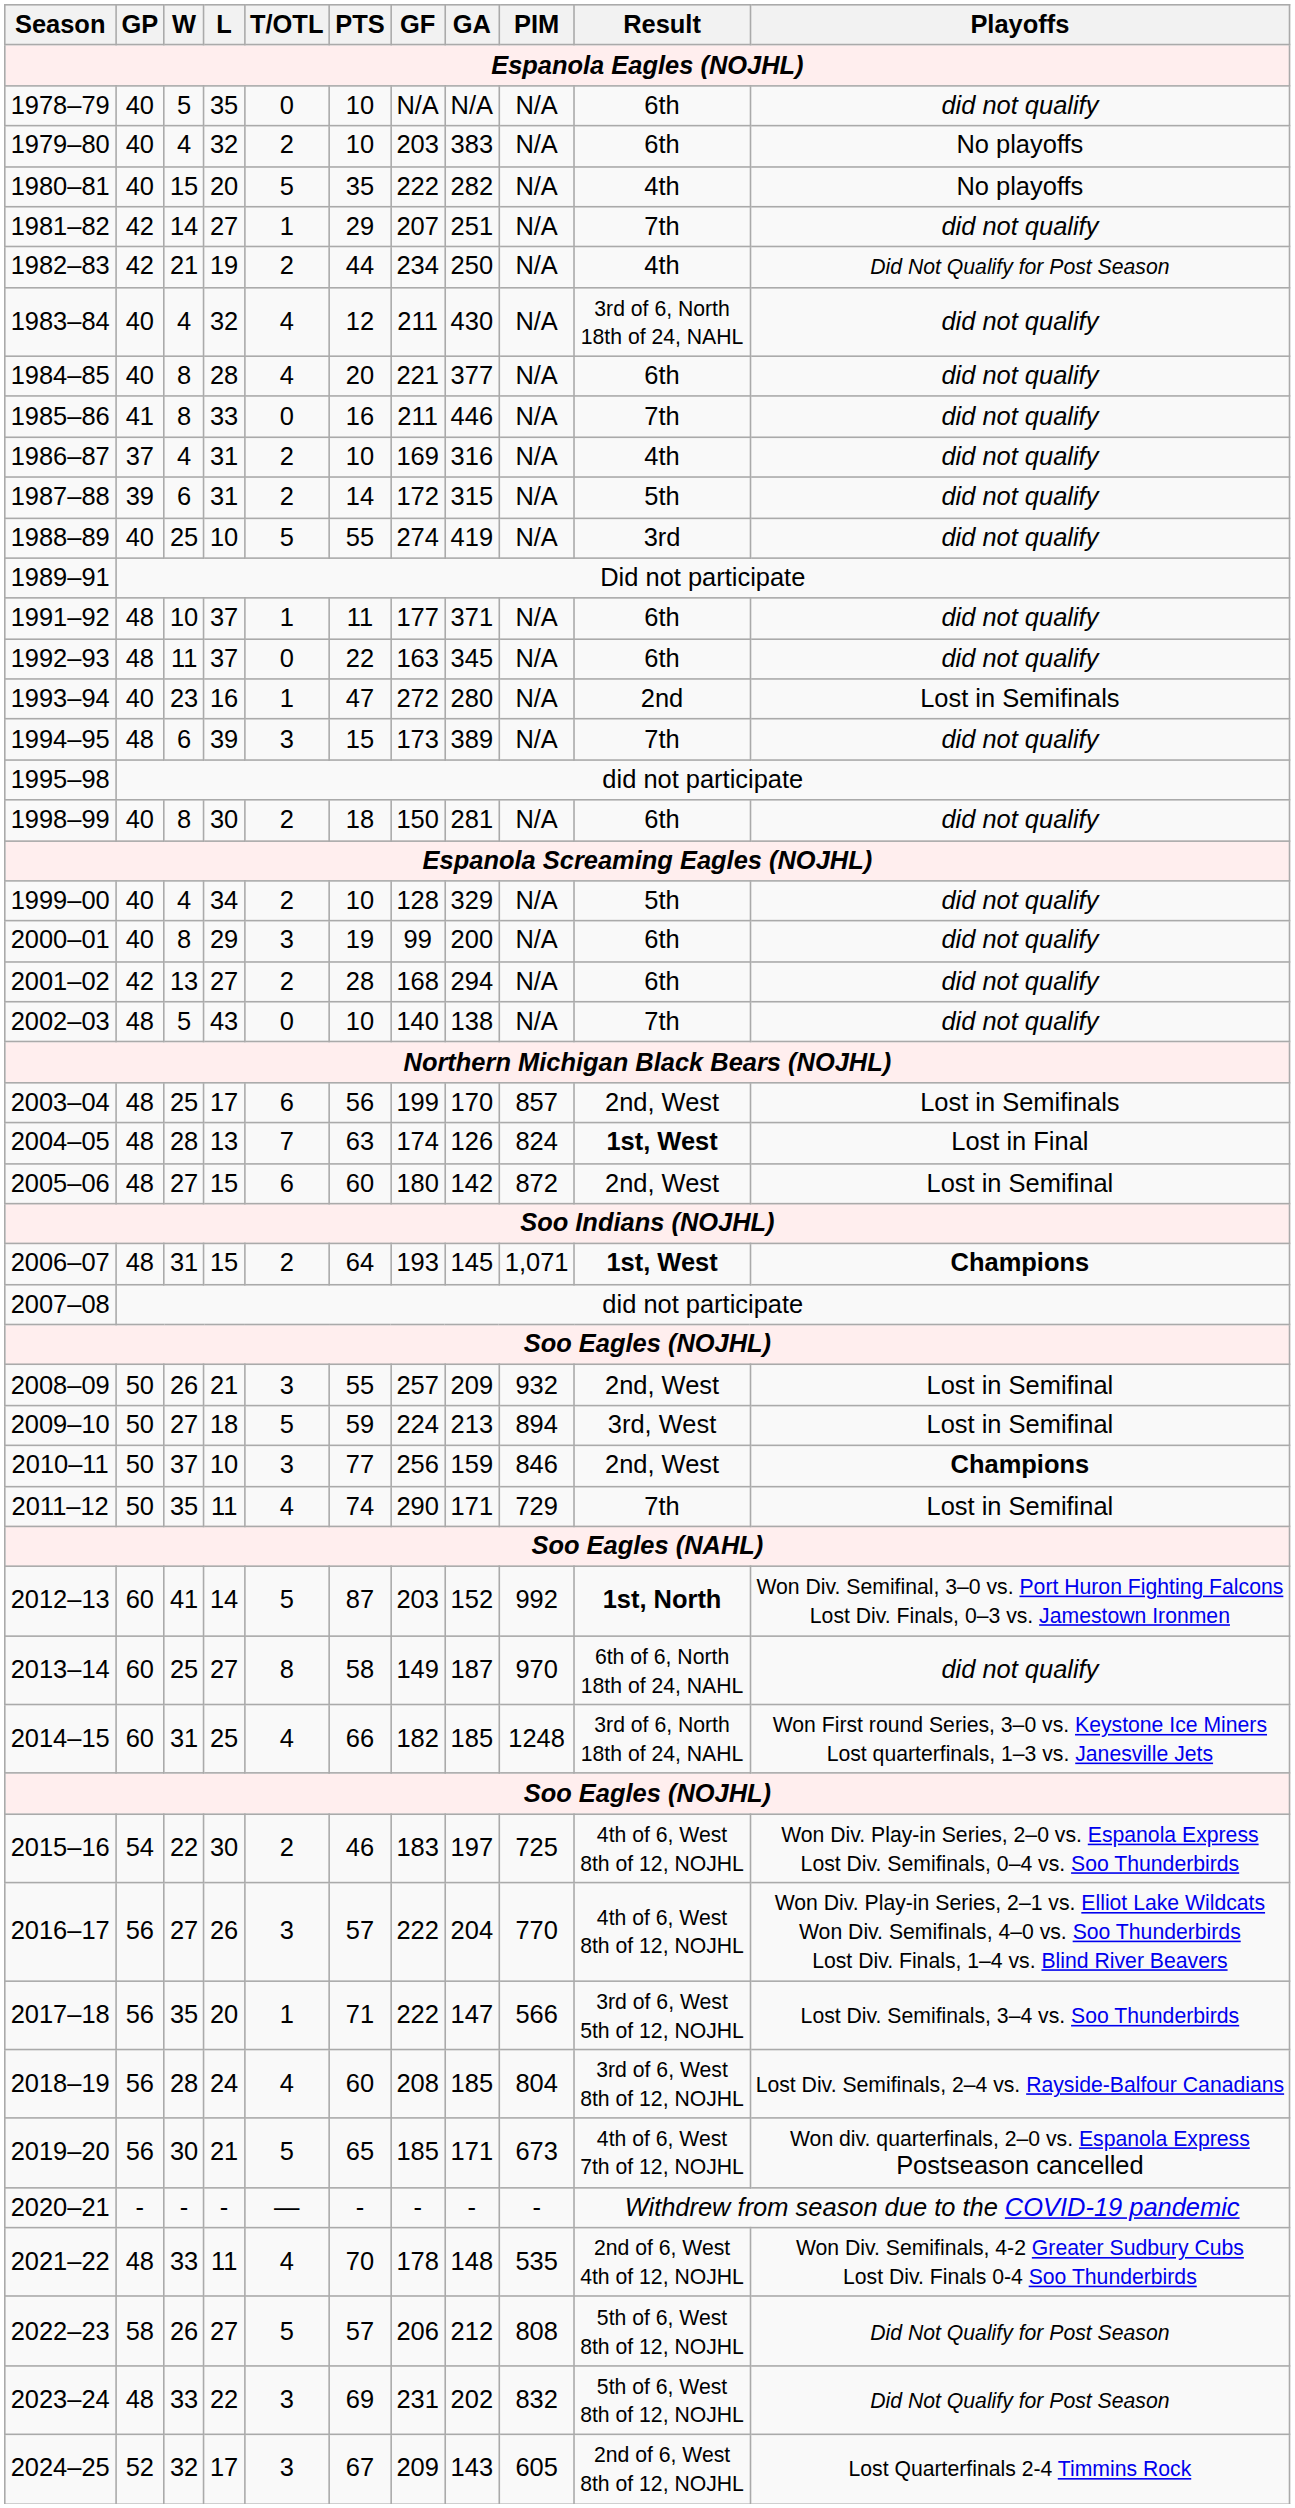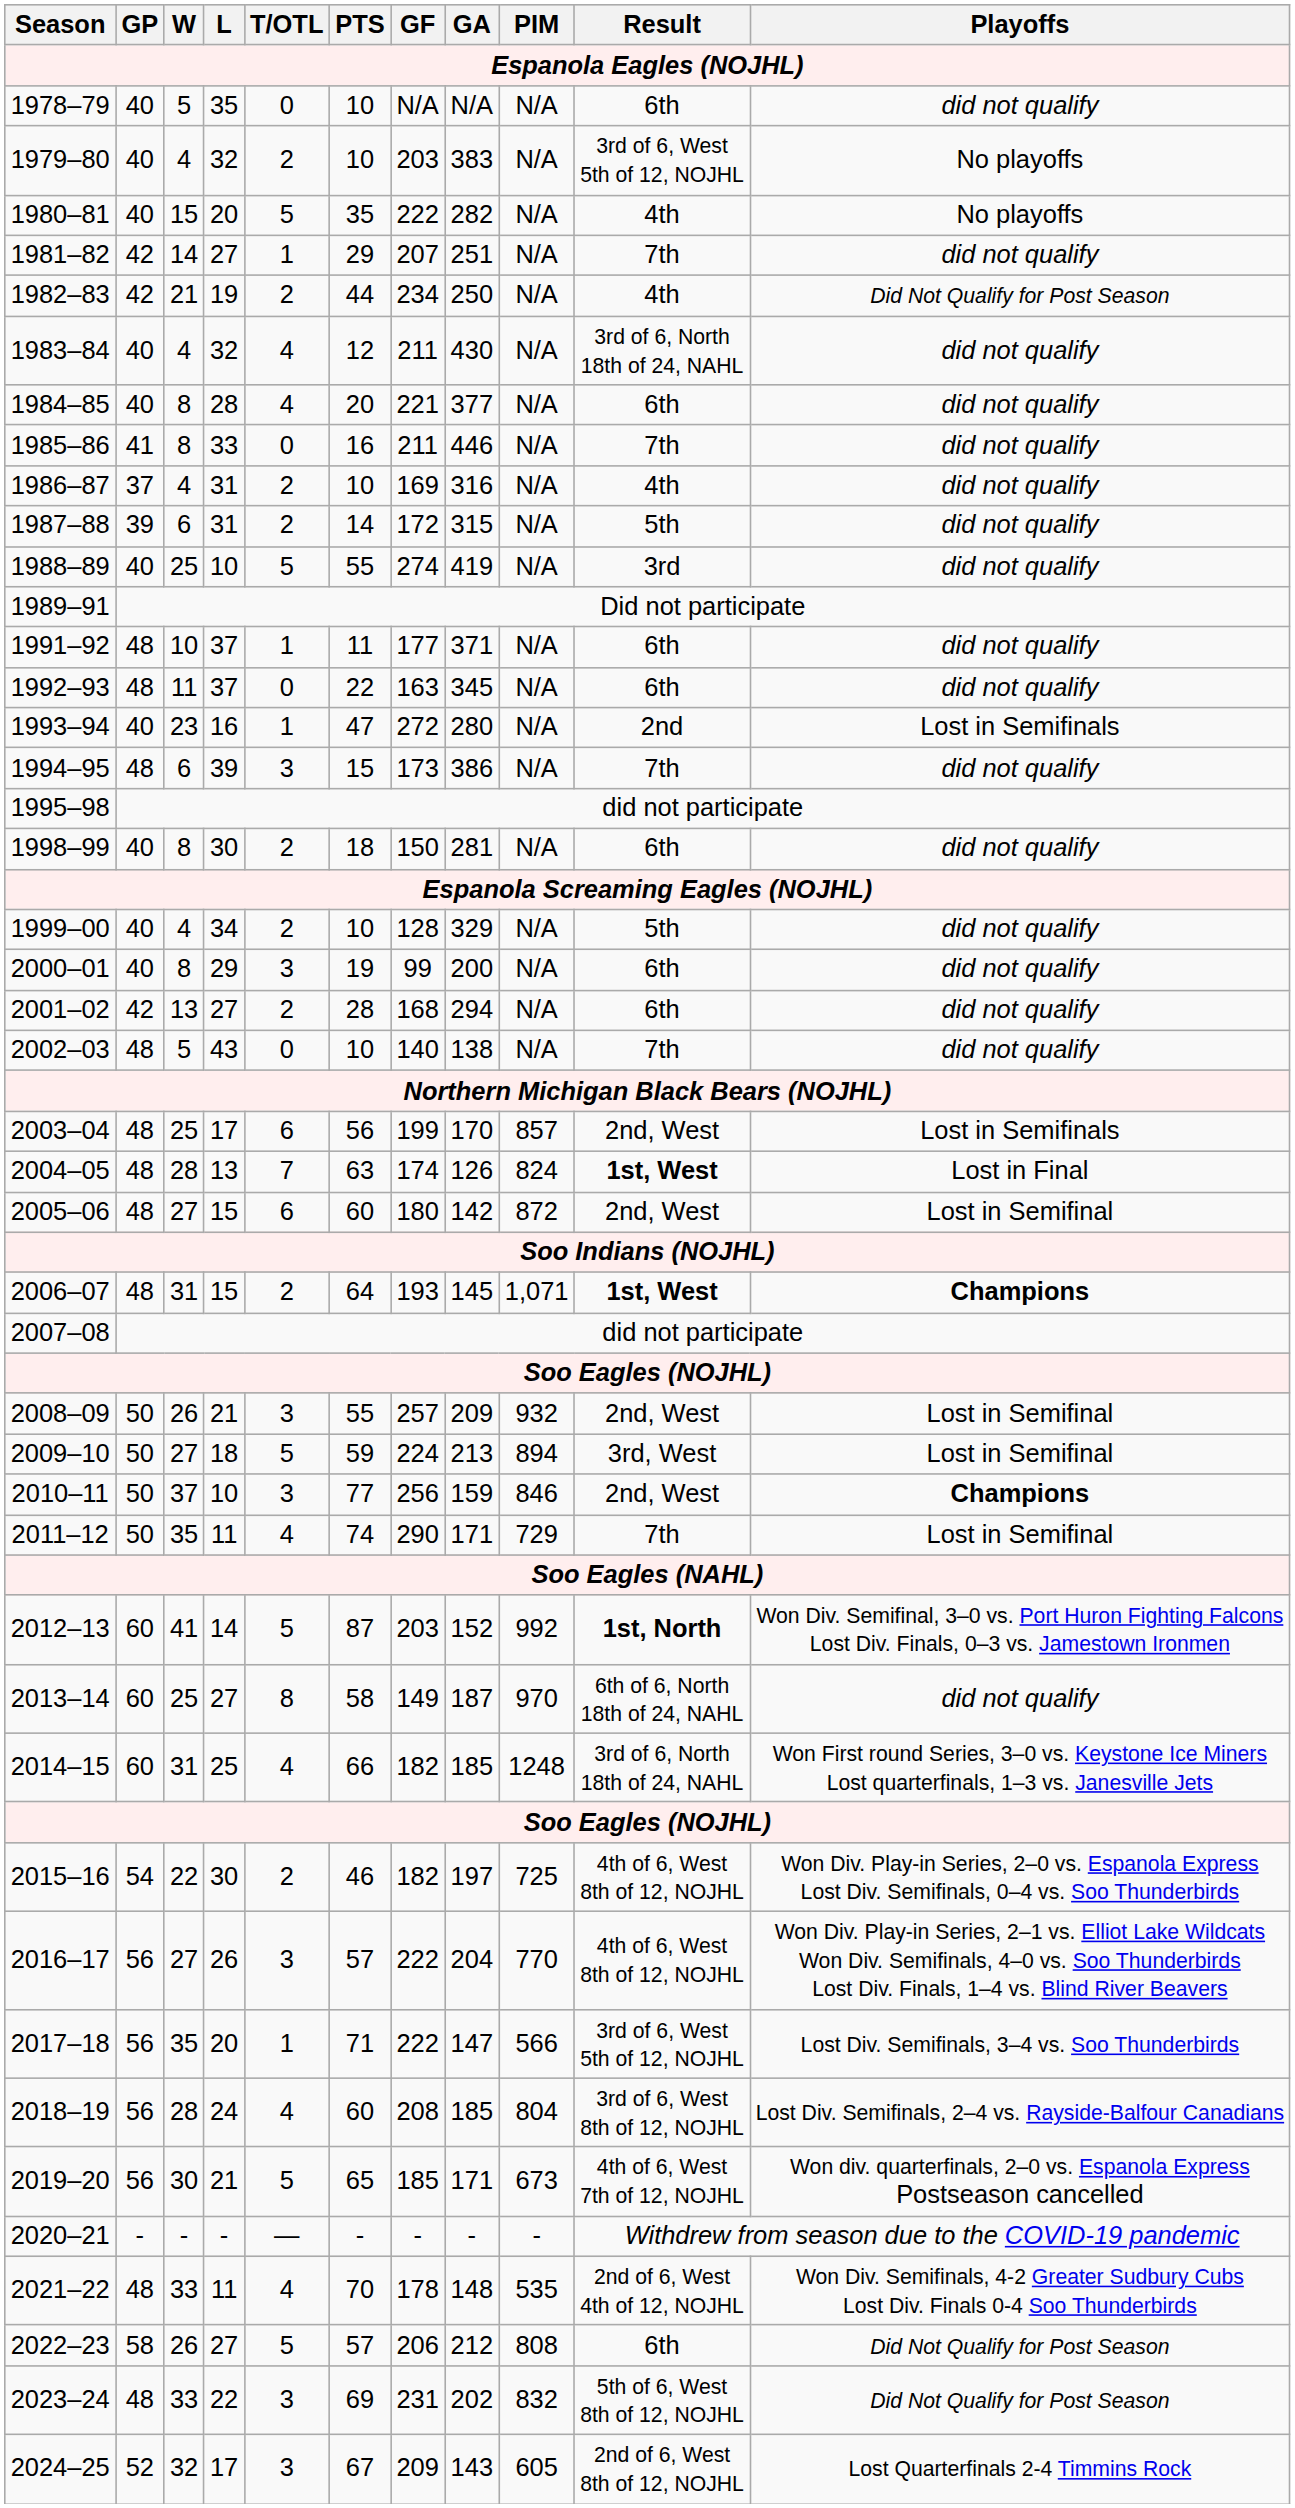1979–80 | Result: 6th -> 3rd of 6, West 5th of 12, NOJHL
1994–95 | GA: 389 -> 386
2015–16 | GF: 183 -> 182
2022–23 | Result: 5th of 6, West 8th of 12, NOJHL -> 6th
